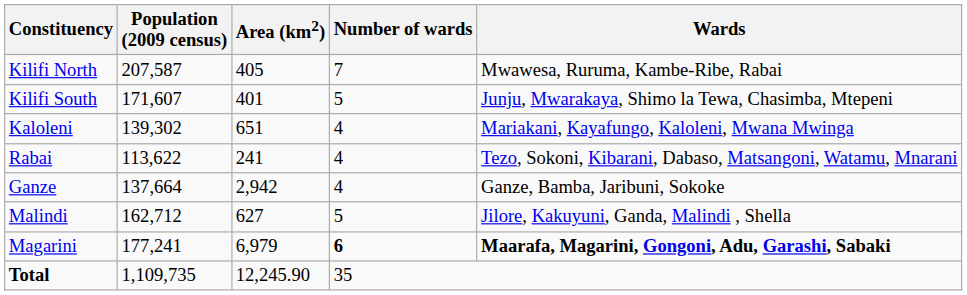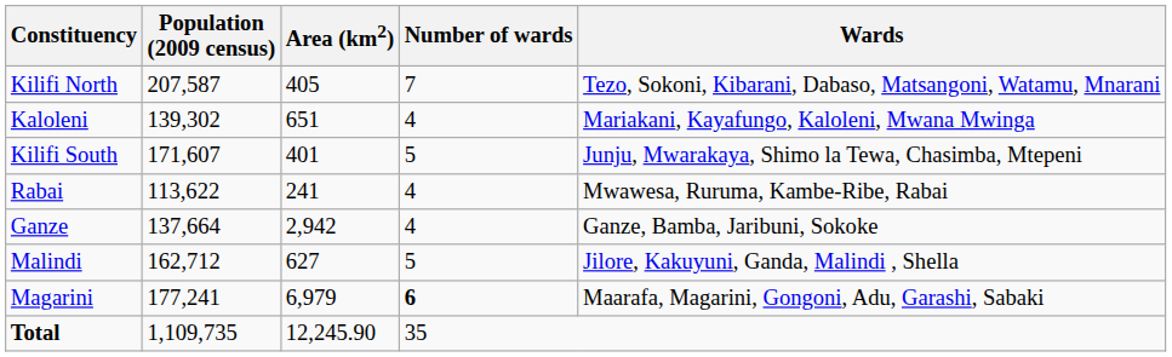Kilifi North | Wards: Mwawesa, Ruruma, Kambe-Ribe, Rabai -> Tezo, Sokoni, Kibarani, Dabaso, Matsangoni, Watamu, Mnarani
rows swapped: Kilifi South <-> Kaloleni
Rabai | Wards: Tezo, Sokoni, Kibarani, Dabaso, Matsangoni, Watamu, Mnarani -> Mwawesa, Ruruma, Kambe-Ribe, Rabai
Magarini | Wards: bold -> normal
